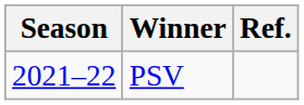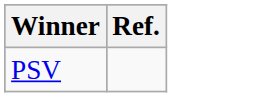- column: Season | 2021–22
